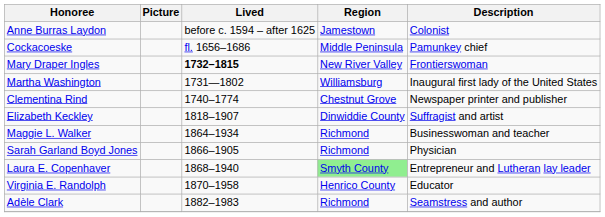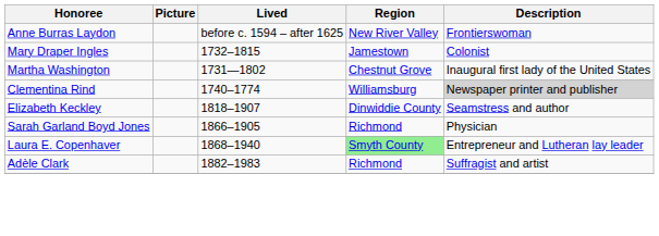Anne Burras Laydon | Region: Jamestown -> New River Valley
Anne Burras Laydon | Description: Colonist -> Frontierswoman
- row: Cockacoeske | fl. 1656–1686 | Middle Peninsula | Pamunkey chief
Mary Draper Ingles | Lived: bold -> normal
Mary Draper Ingles | Region: New River Valley -> Jamestown
Mary Draper Ingles | Description: Frontierswoman -> Colonist
Martha Washington | Region: Williamsburg -> Chestnut Grove
Clementina Rind | Region: Chestnut Grove -> Williamsburg
Clementina Rind | Description: no background -> lightgrey background
Elizabeth Keckley | Description: Suffragist and artist -> Seamstress and author
- row: Maggie L. Walker | 1864–1934 | Richmond | Businesswoman and teacher
- row: Virginia E. Randolph | 1870–1958 | Henrico County | Educator
Adèle Clark | Description: Seamstress and author -> Suffragist and artist
